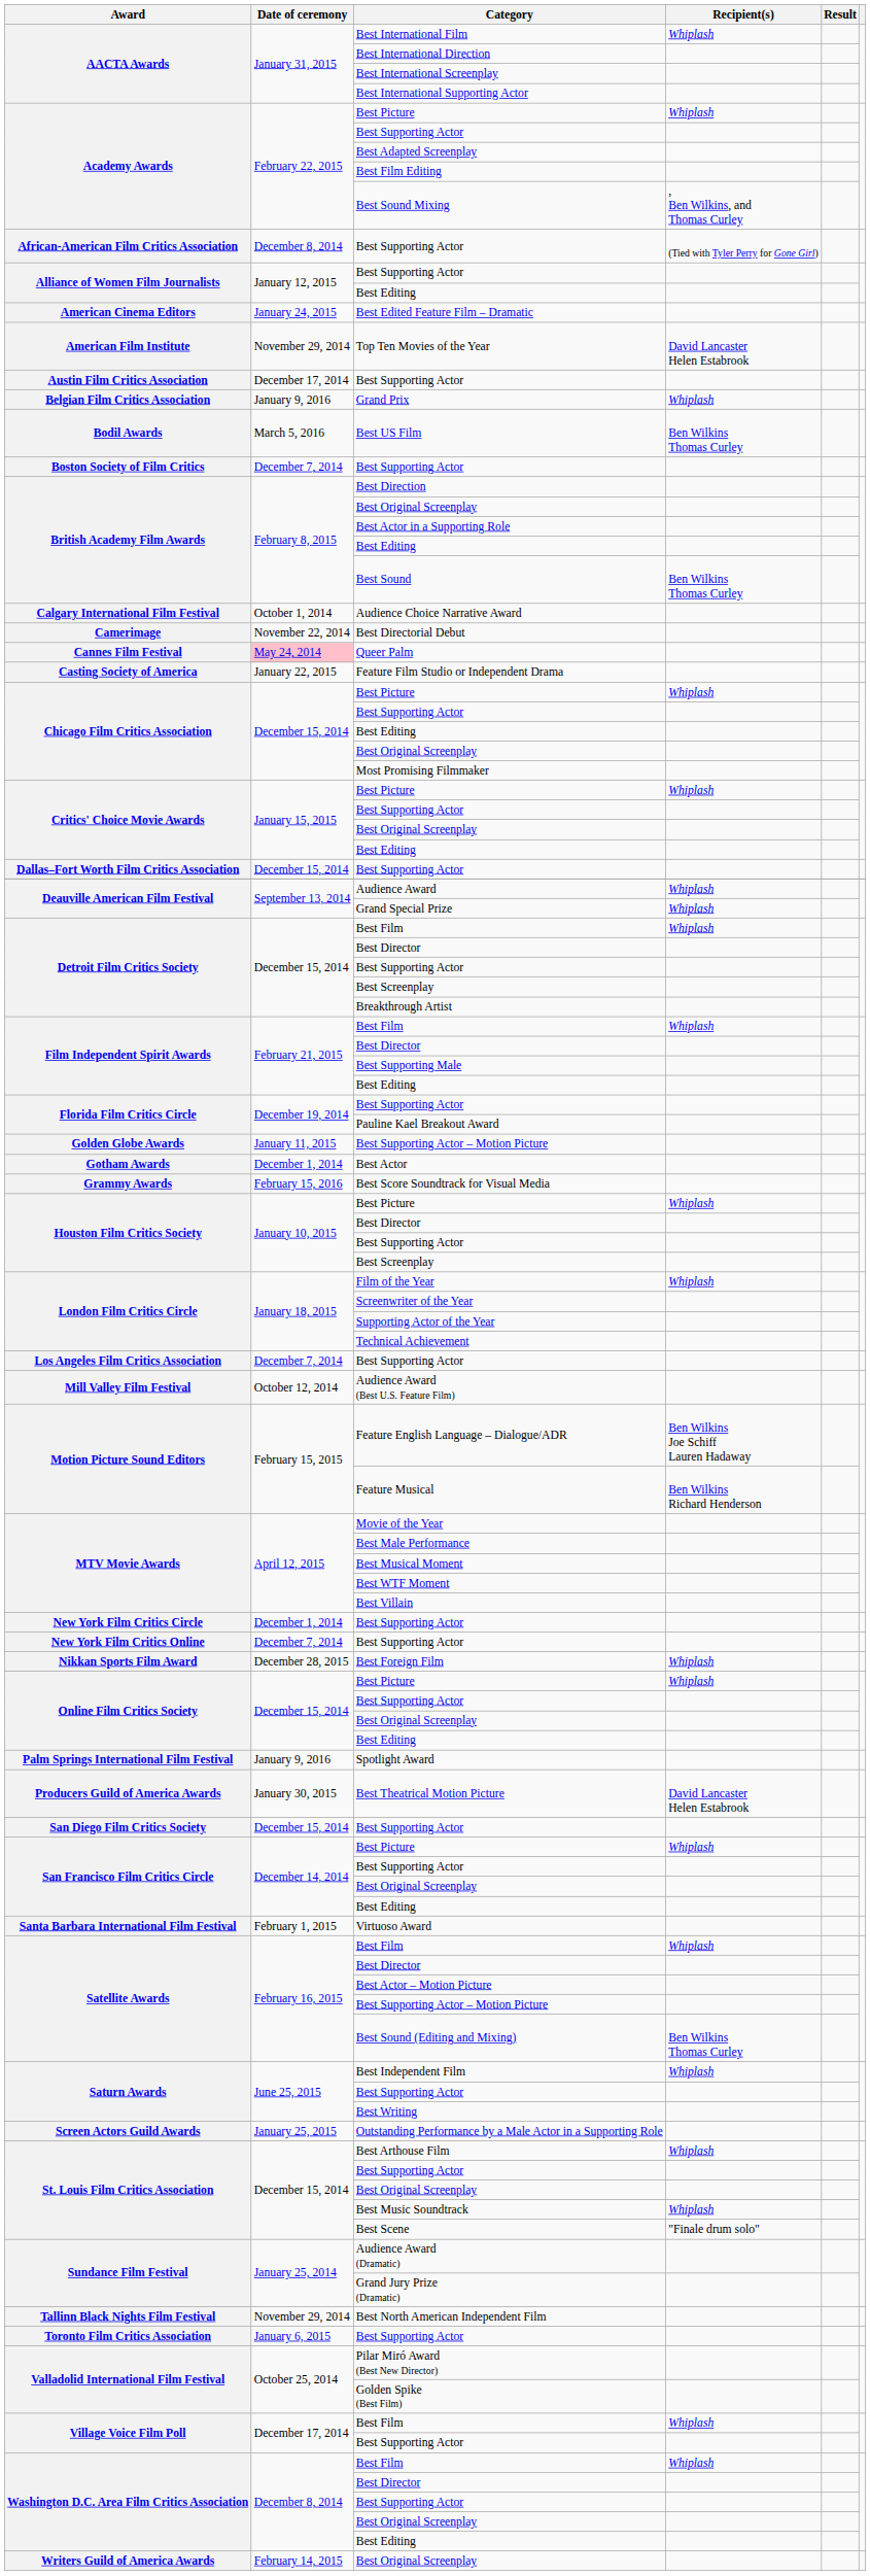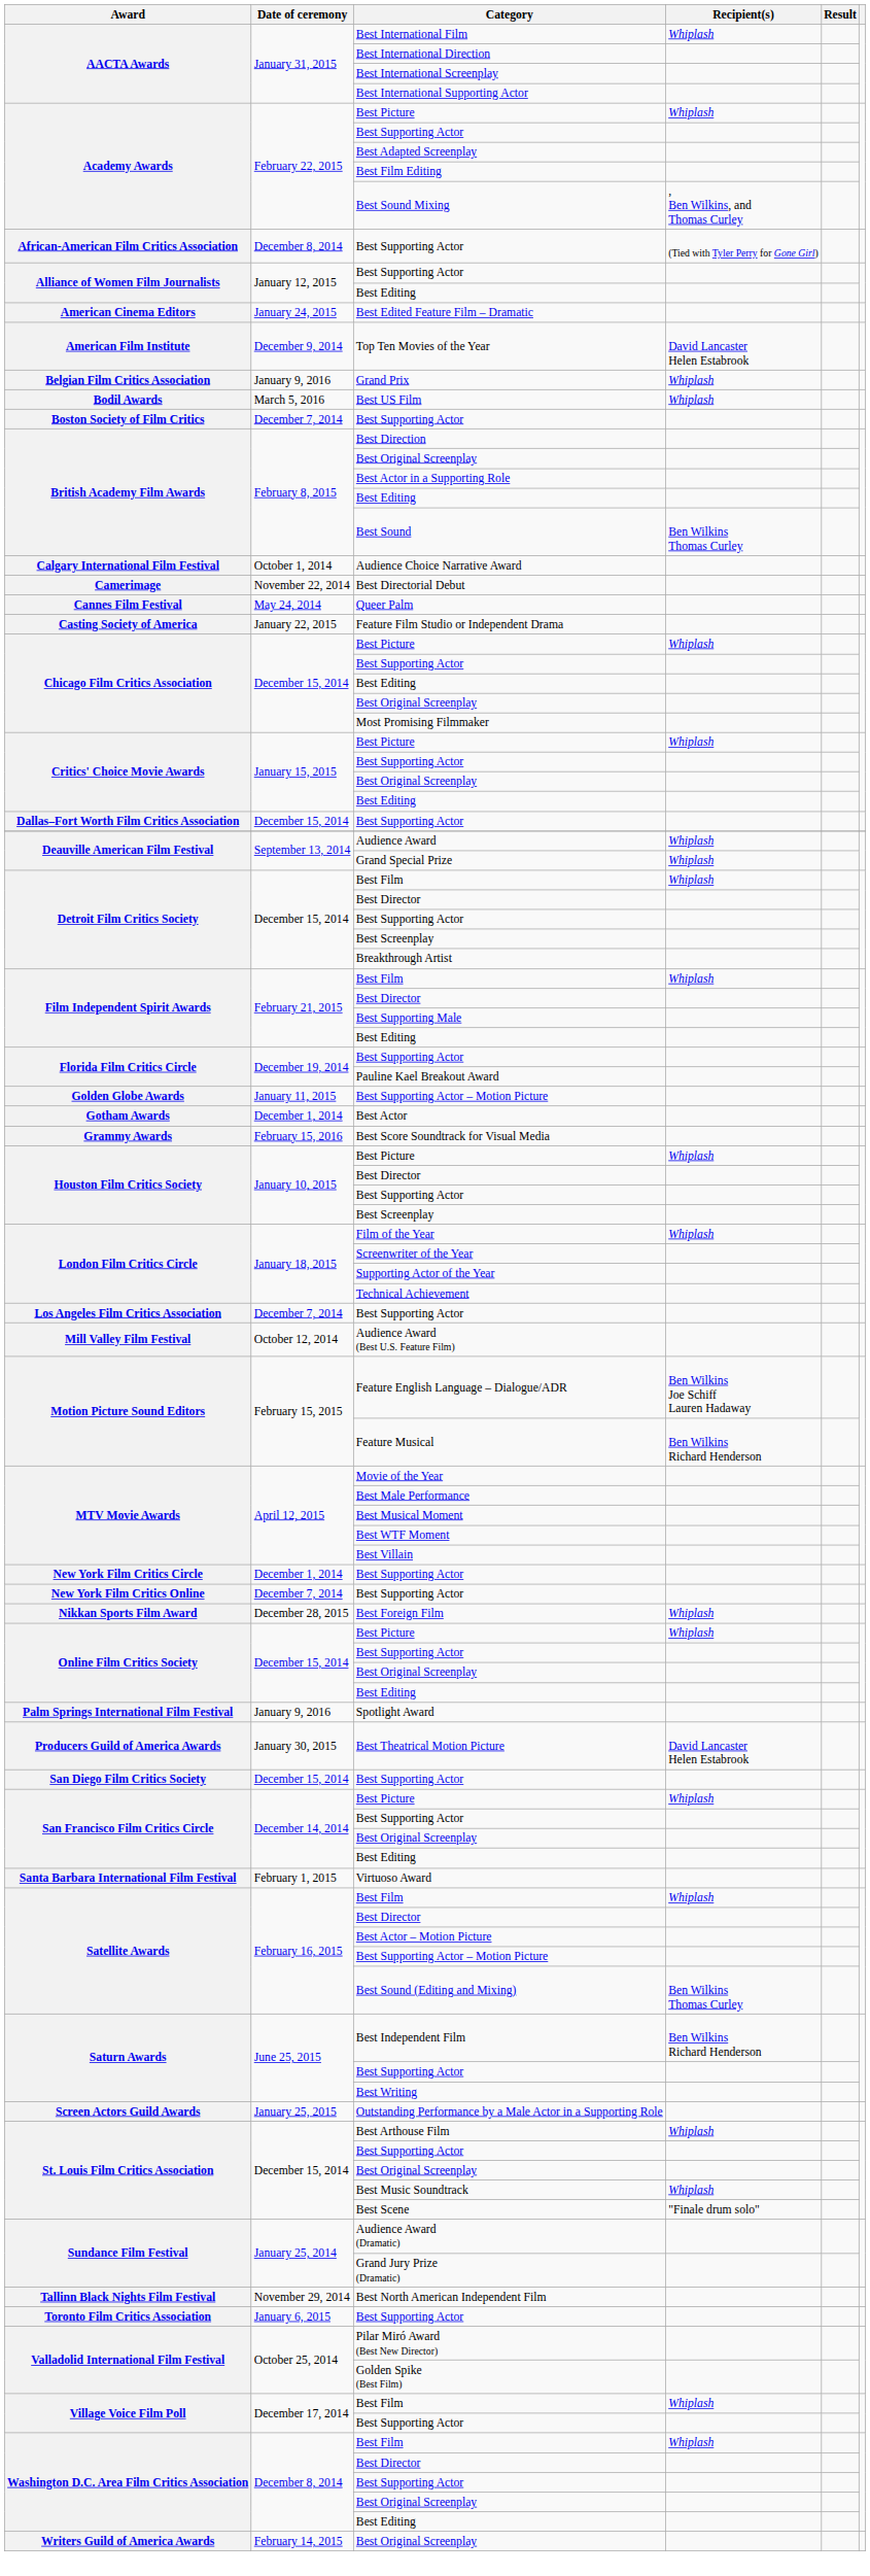Top Ten Movies of the Year | Date of ceremony: November 29, 2014 -> December 9, 2014
- row: Austin Film Critics Association | December 17, 2014 | Best Supporting Actor
Best US Film | Recipient(s): Ben Wilkins Thomas Curley -> Whiplash
Queer Palm | Date of ceremony: pink background -> no background
Best Independent Film | Recipient(s): Whiplash -> Ben Wilkins Richard Henderson
